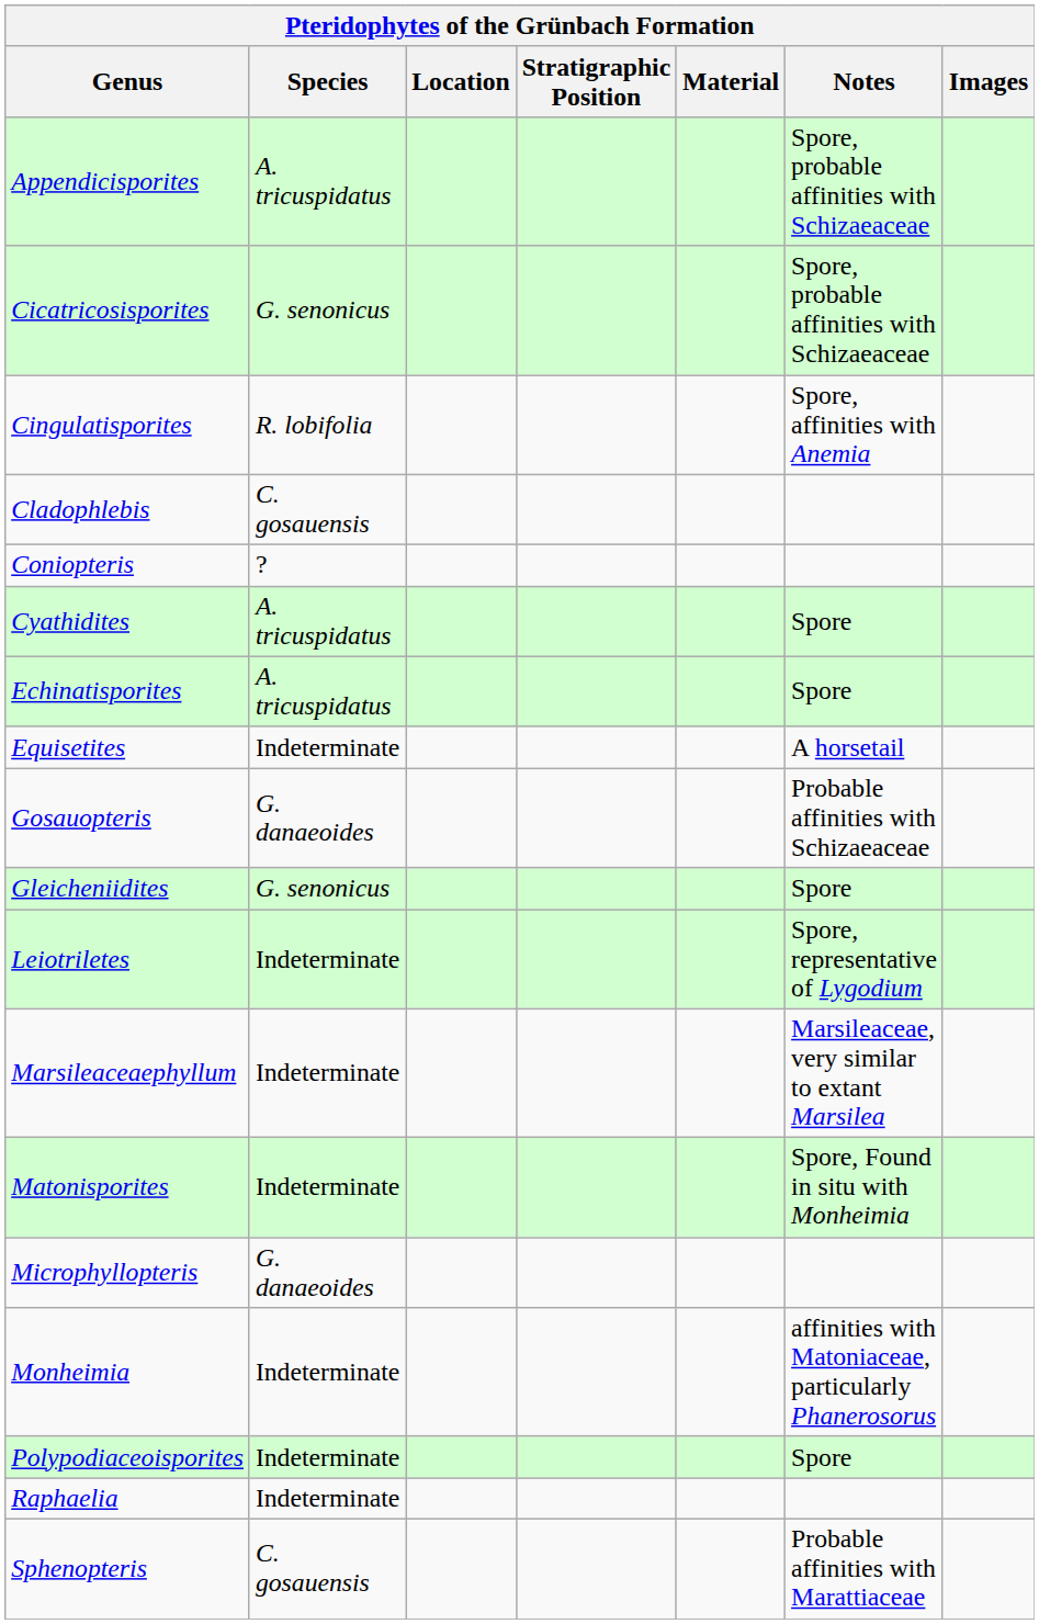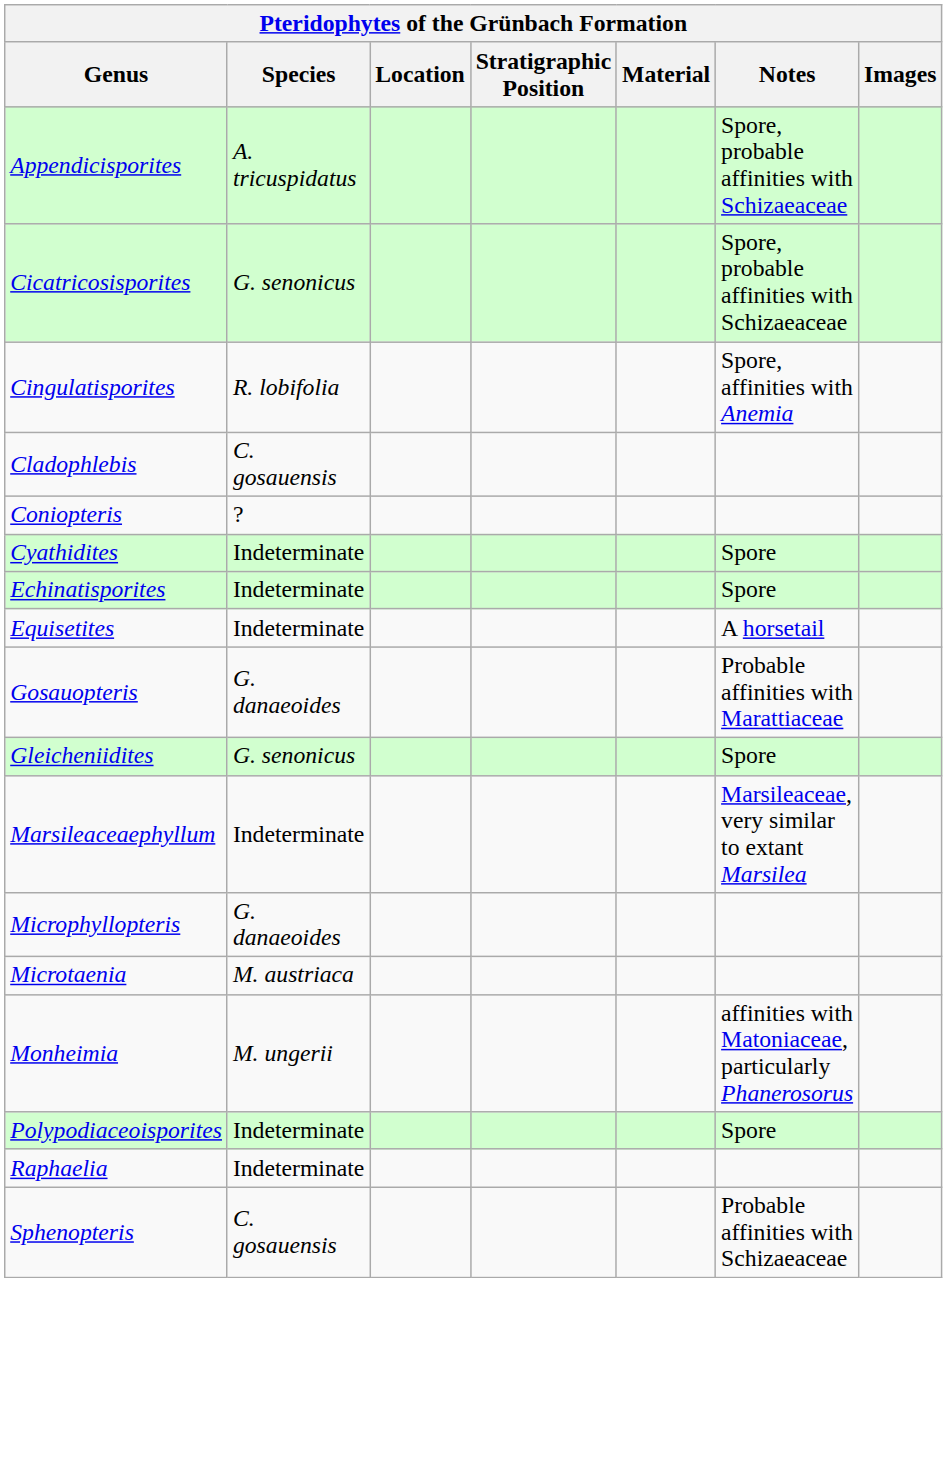Cyathidites | Species: A. tricuspidatus -> Indeterminate
Echinatisporites | Species: A. tricuspidatus -> Indeterminate
Gosauopteris | Notes: Probable affinities with Schizaeaceae -> Probable affinities with Marattiaceae
- row: Leiotriletes | Indeterminate | Spore, representative of Lygodium
- row: Matonisporites | Indeterminate | Spore, Found in situ with Monheimia
+ row: Microtaenia | M. austriaca
Monheimia | Species: Indeterminate -> M. ungerii
Sphenopteris | Notes: Probable affinities with Marattiaceae -> Probable affinities with Schizaeaceae
